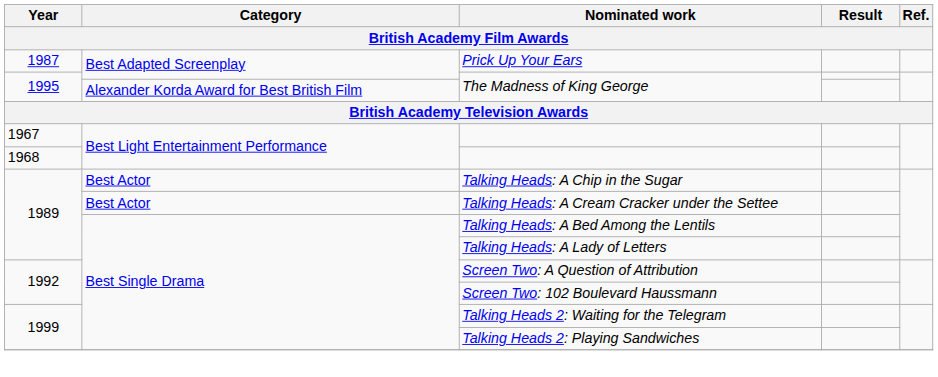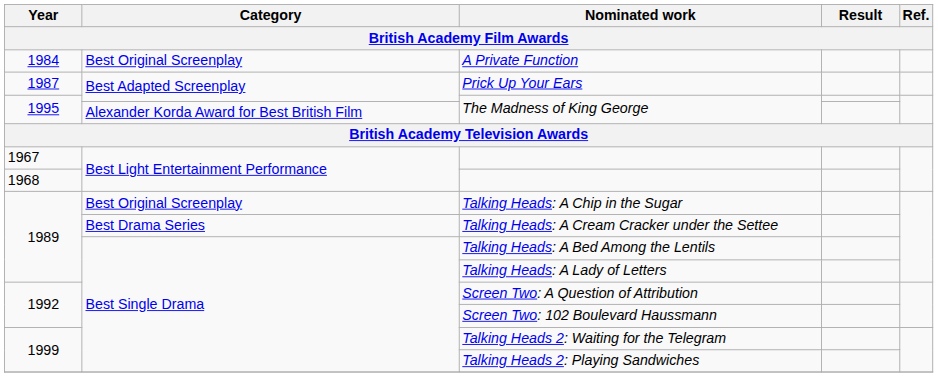+ row: 1984 | Best Original Screenplay | A Private Function
Talking Heads: A Chip in the Sugar | Category: Best Actor -> Best Original Screenplay
Talking Heads: A Cream Cracker under the Settee | Category: Best Actor -> Best Drama Series
